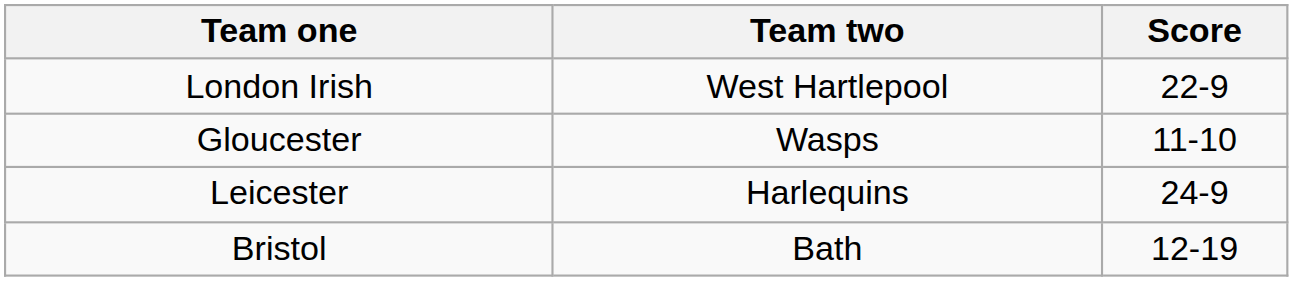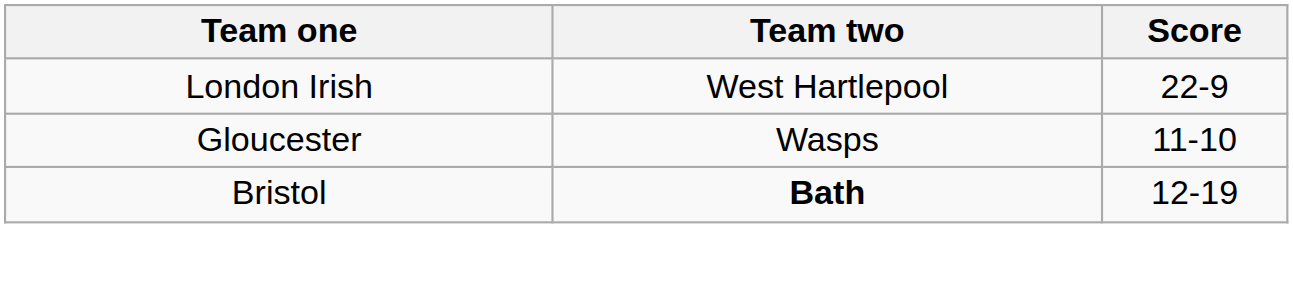- row: Leicester | Harlequins | 24-9
Bristol | Team two: normal -> bold
